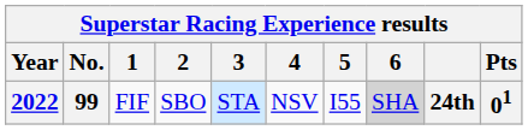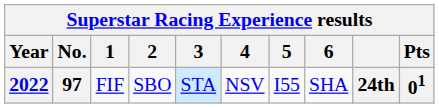2022 | No.: 99 -> 97
2022 | 6: lightgrey background -> no background
